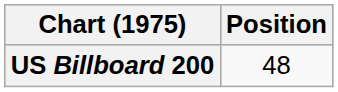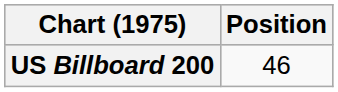US Billboard 200 | Position: 48 -> 46
